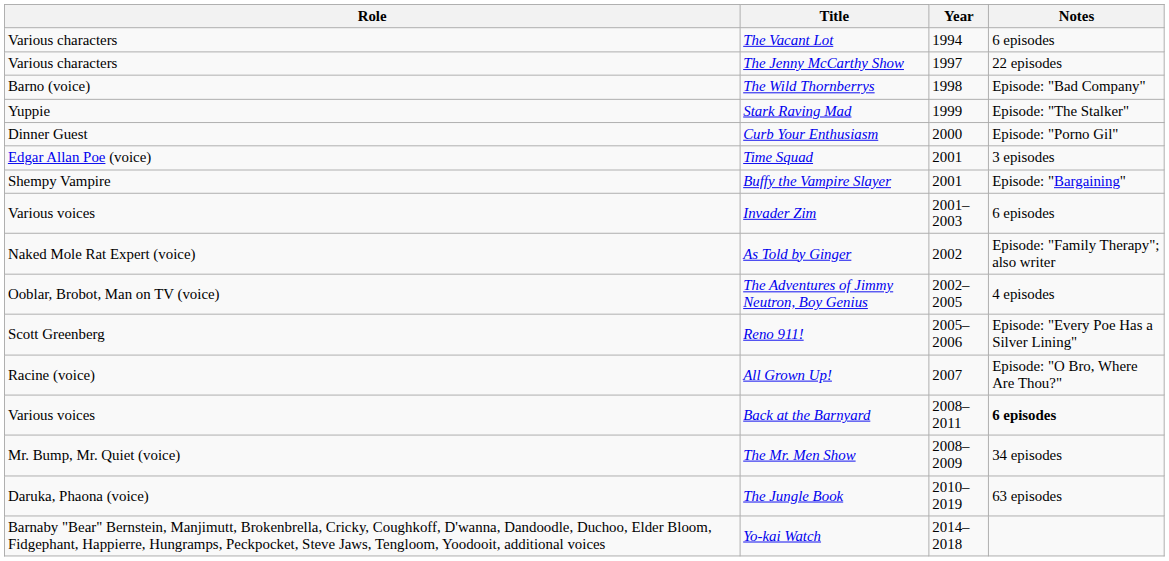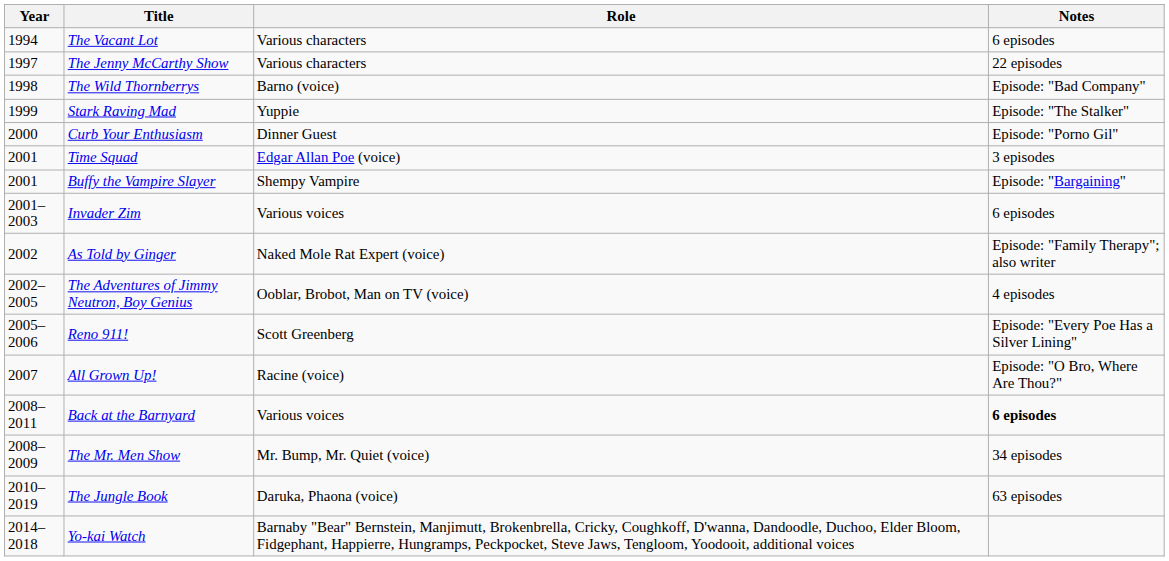columns swapped: Year <-> Role
